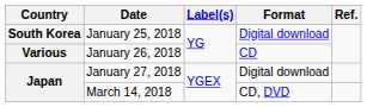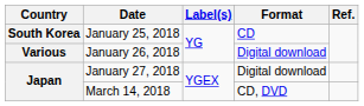January 25, 2018 | Format: Digital download -> CD
January 26, 2018 | Format: CD -> Digital download
